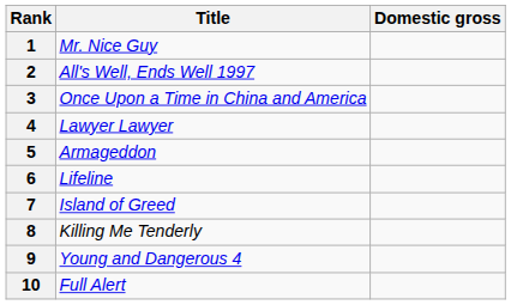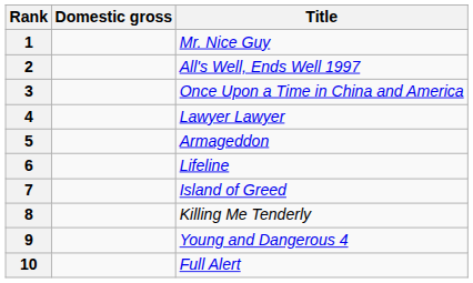columns swapped: Title <-> Domestic gross
